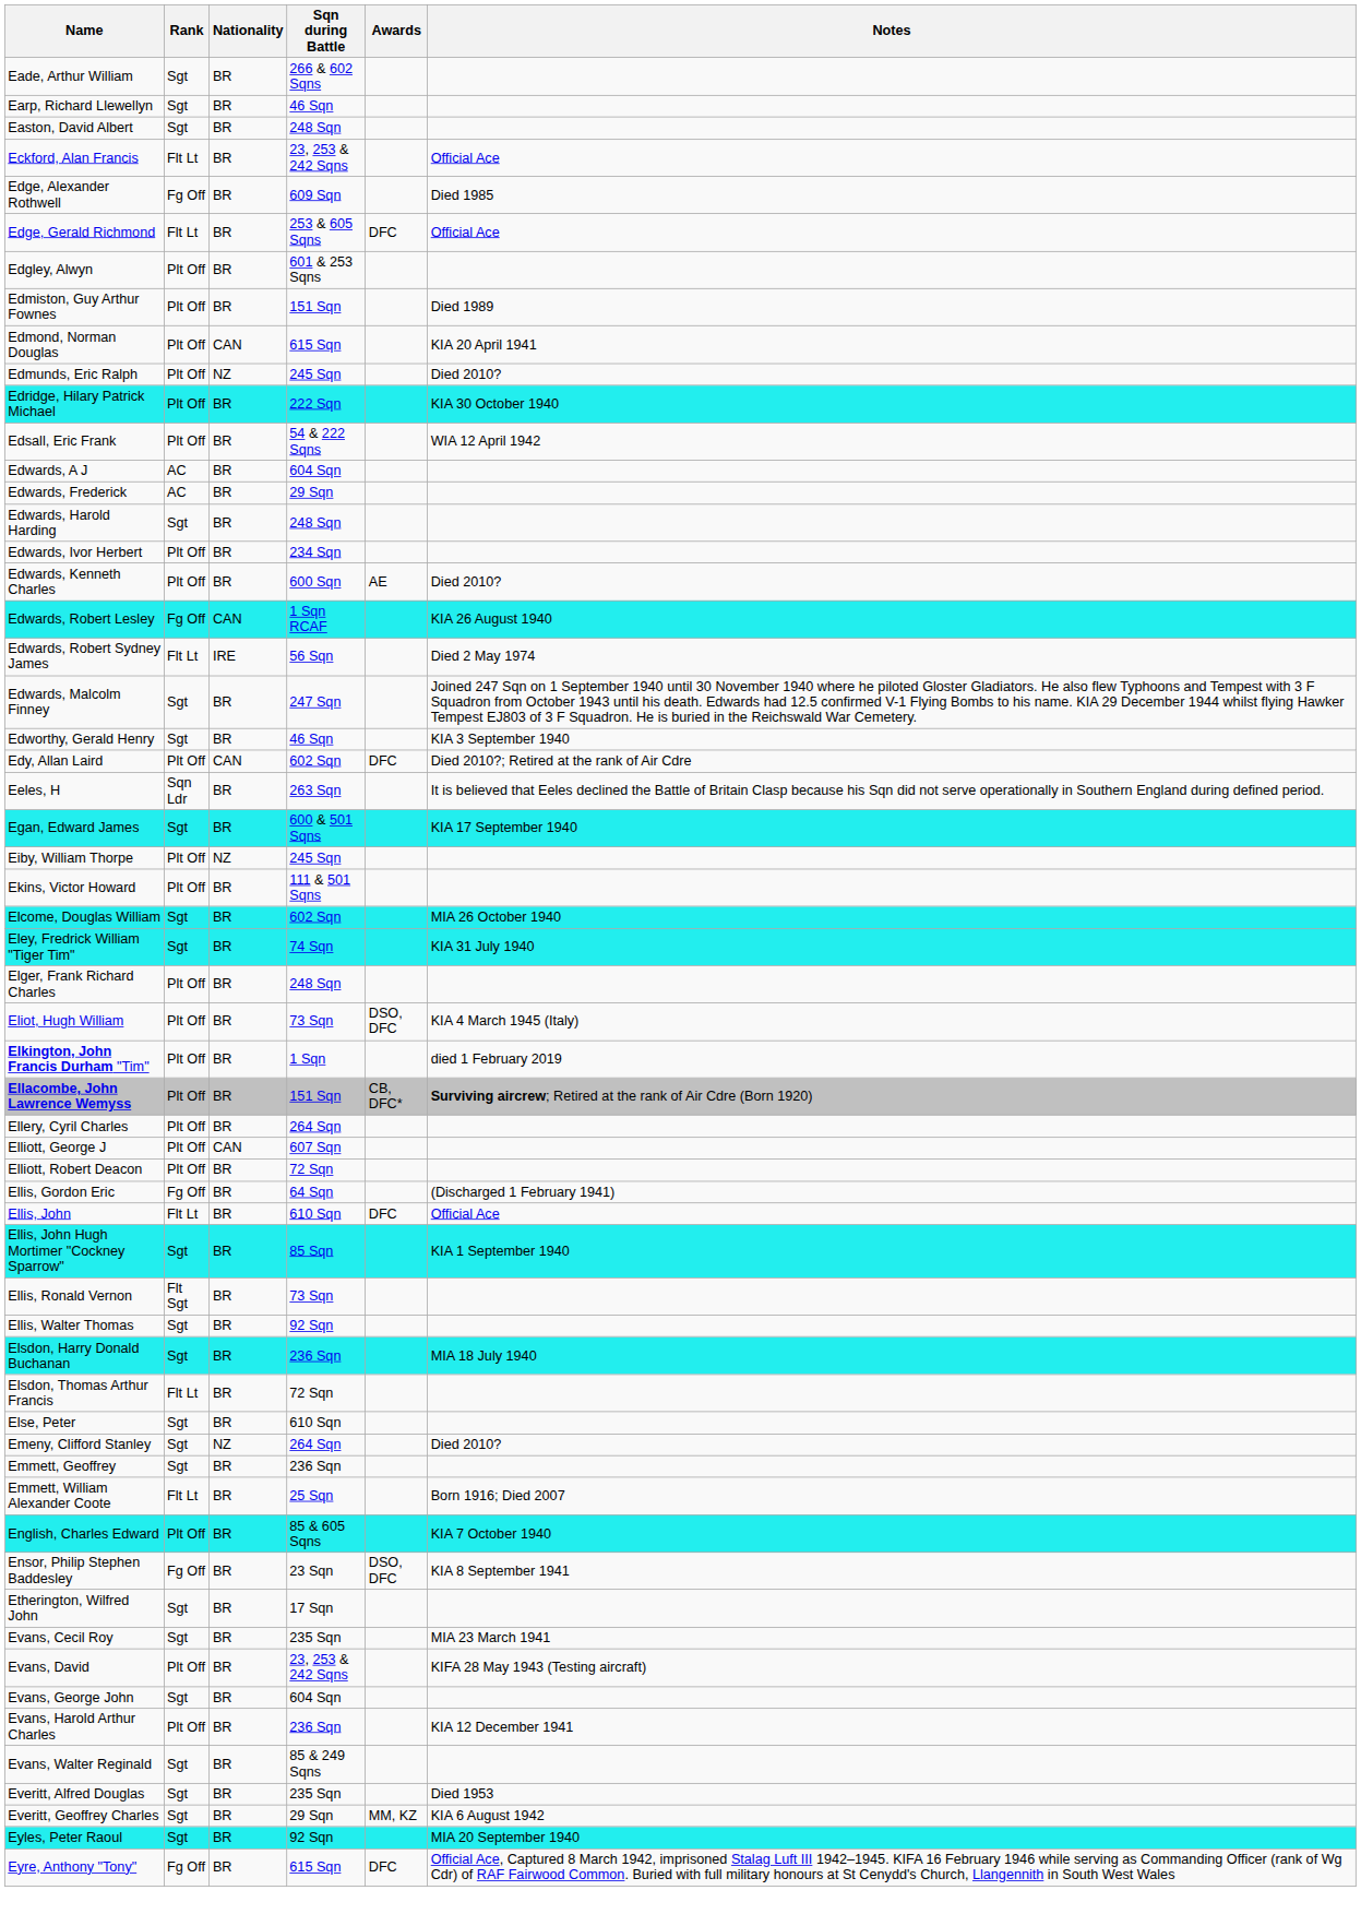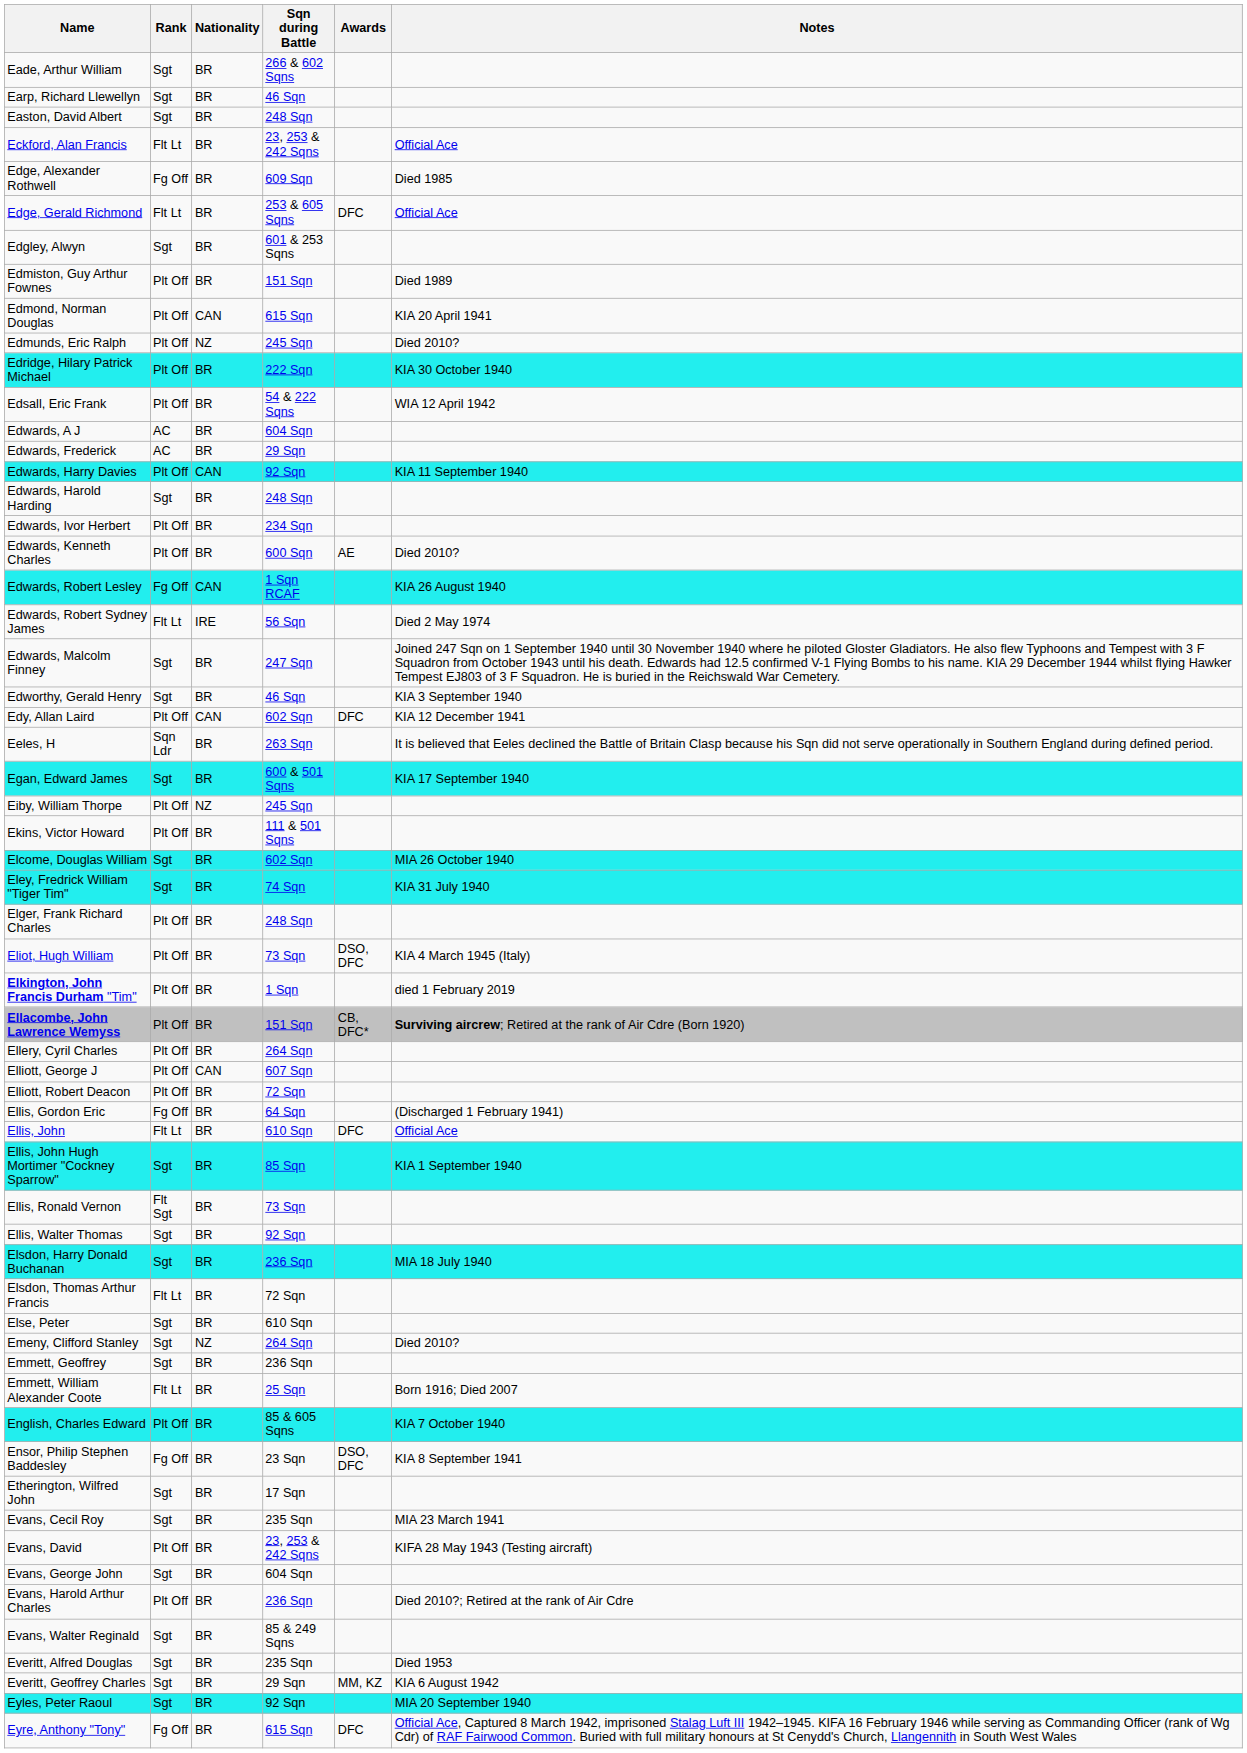Edgley, Alwyn | Rank: Plt Off -> Sgt
+ row: Edwards, Harry Davies | Plt Off | CAN | 92 Sqn | KIA 11 September 1940
Edy, Allan Laird | Notes: Died 2010?; Retired at the rank of Air Cdre -> KIA 12 December 1941
Evans, Harold Arthur Charles | Notes: KIA 12 December 1941 -> Died 2010?; Retired at the rank of Air Cdre
